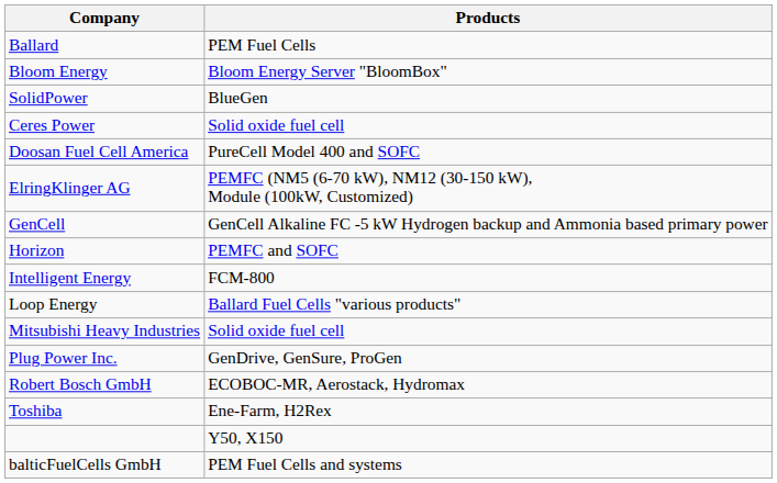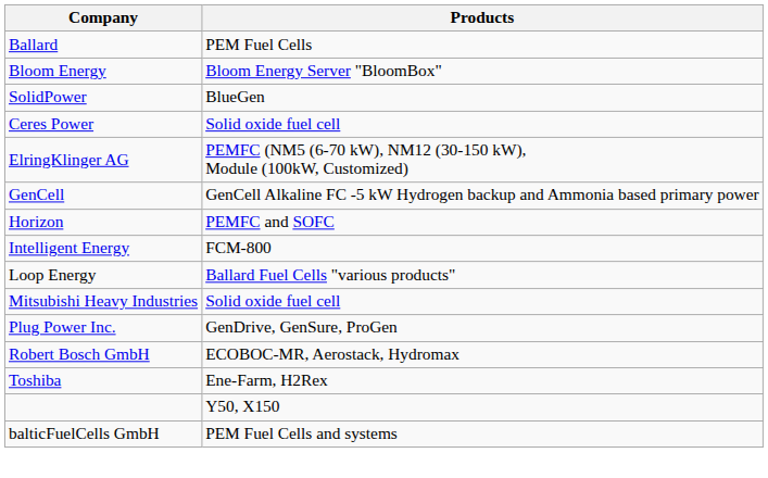- row: Doosan Fuel Cell America | PureCell Model 400 and SOFC
